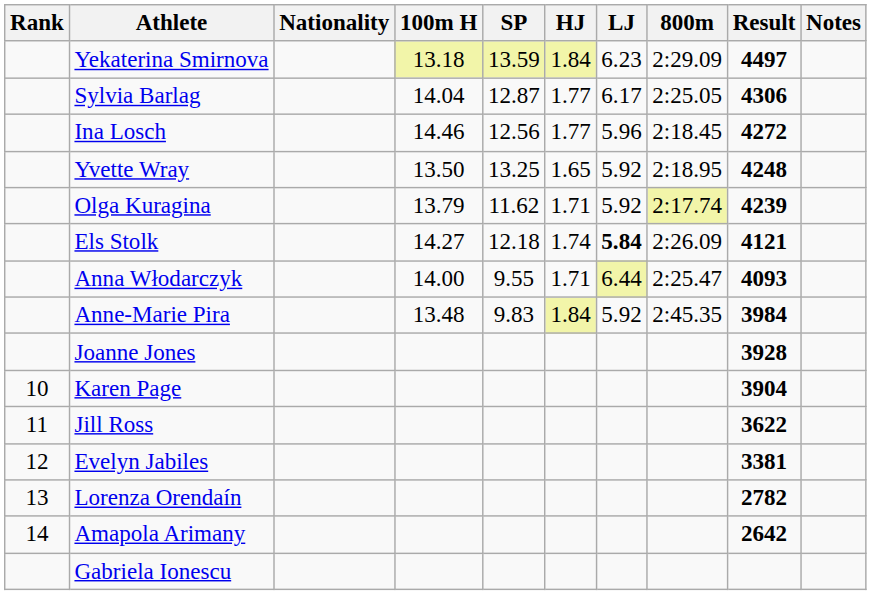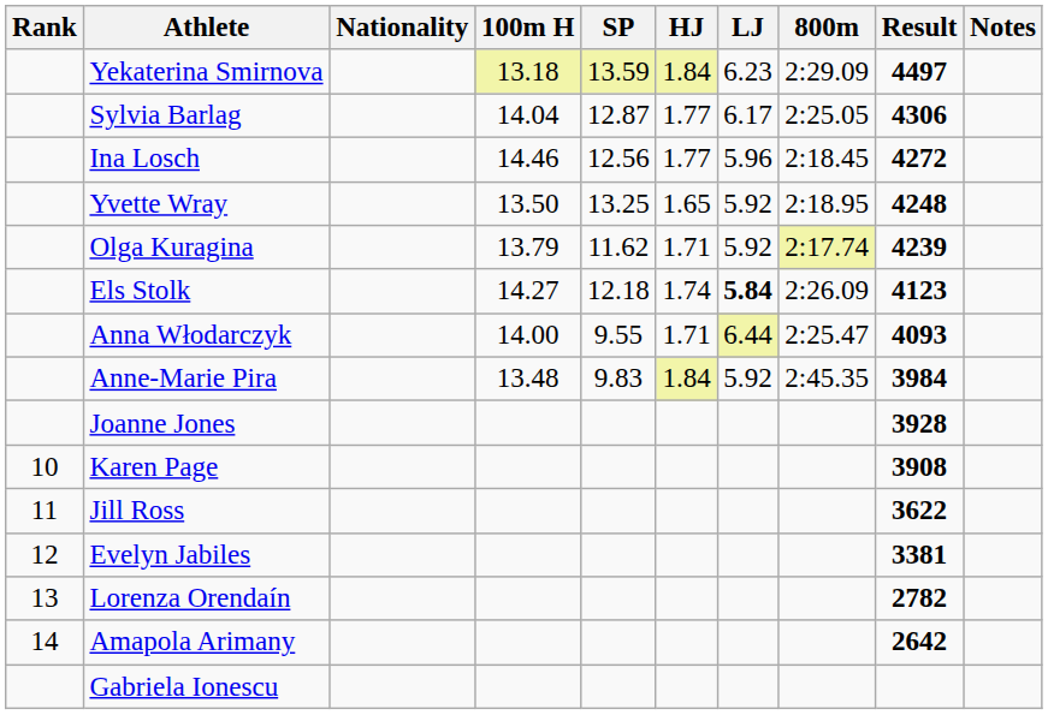Els Stolk | Result: 4121 -> 4123
Karen Page | Result: 3904 -> 3908
